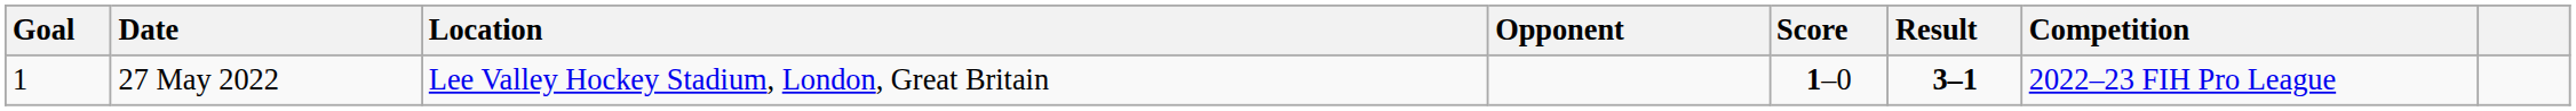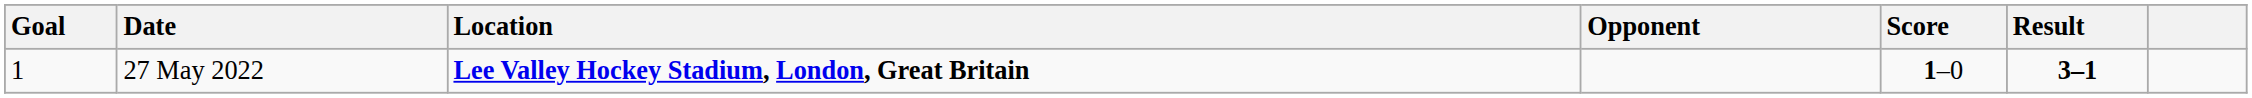- column: Competition | 2022–23 FIH Pro League
27 May 2022 | Location: normal -> bold
